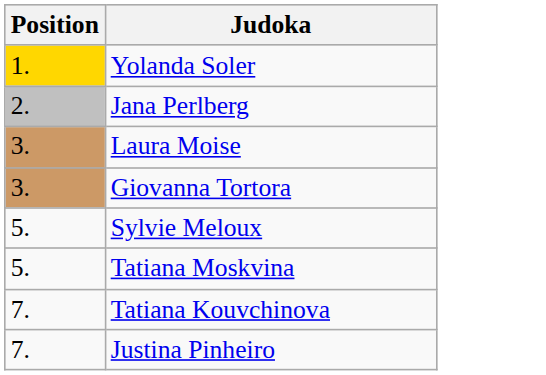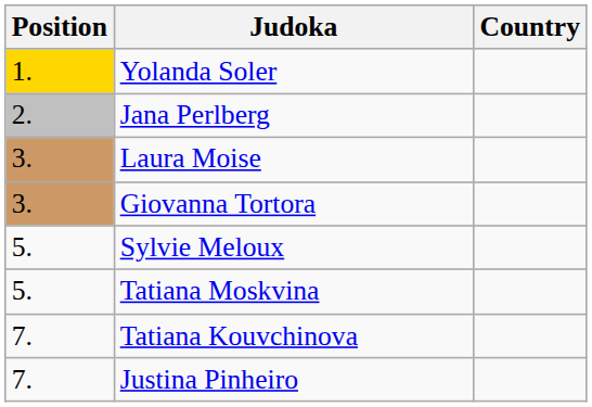+ column: Country
